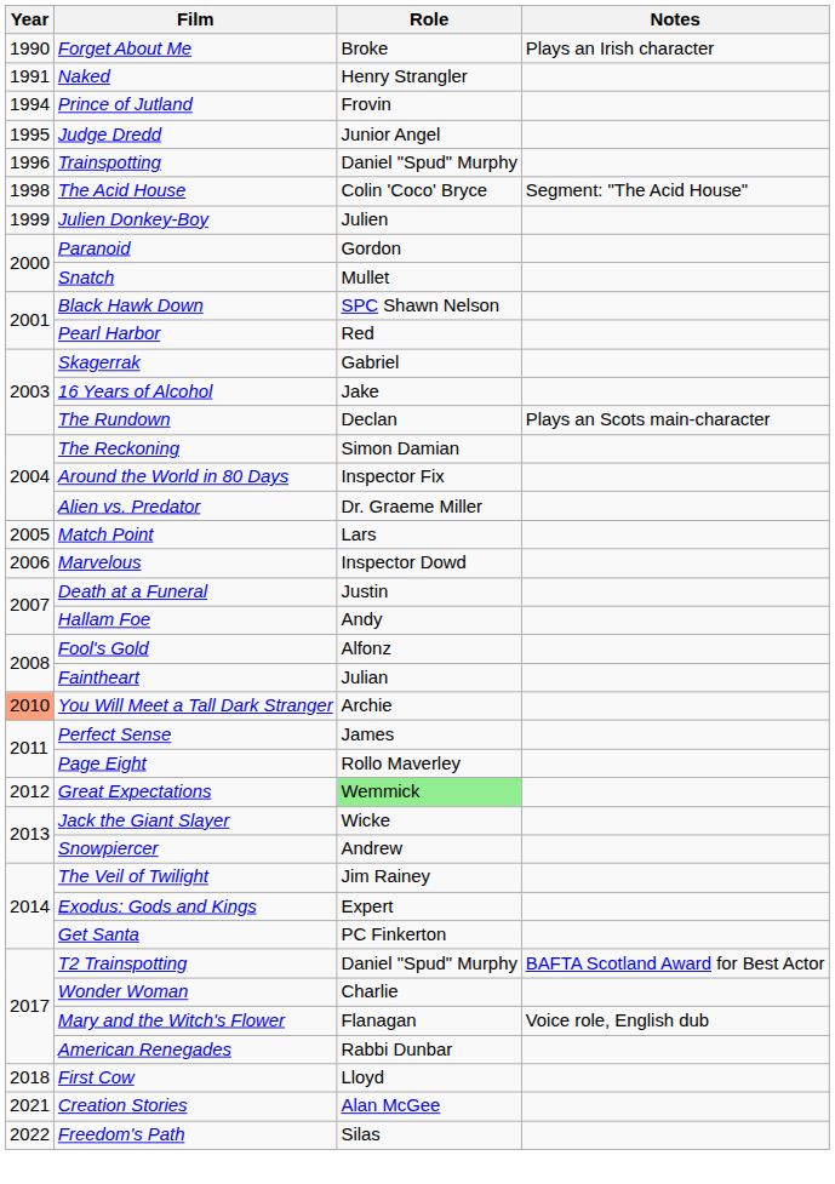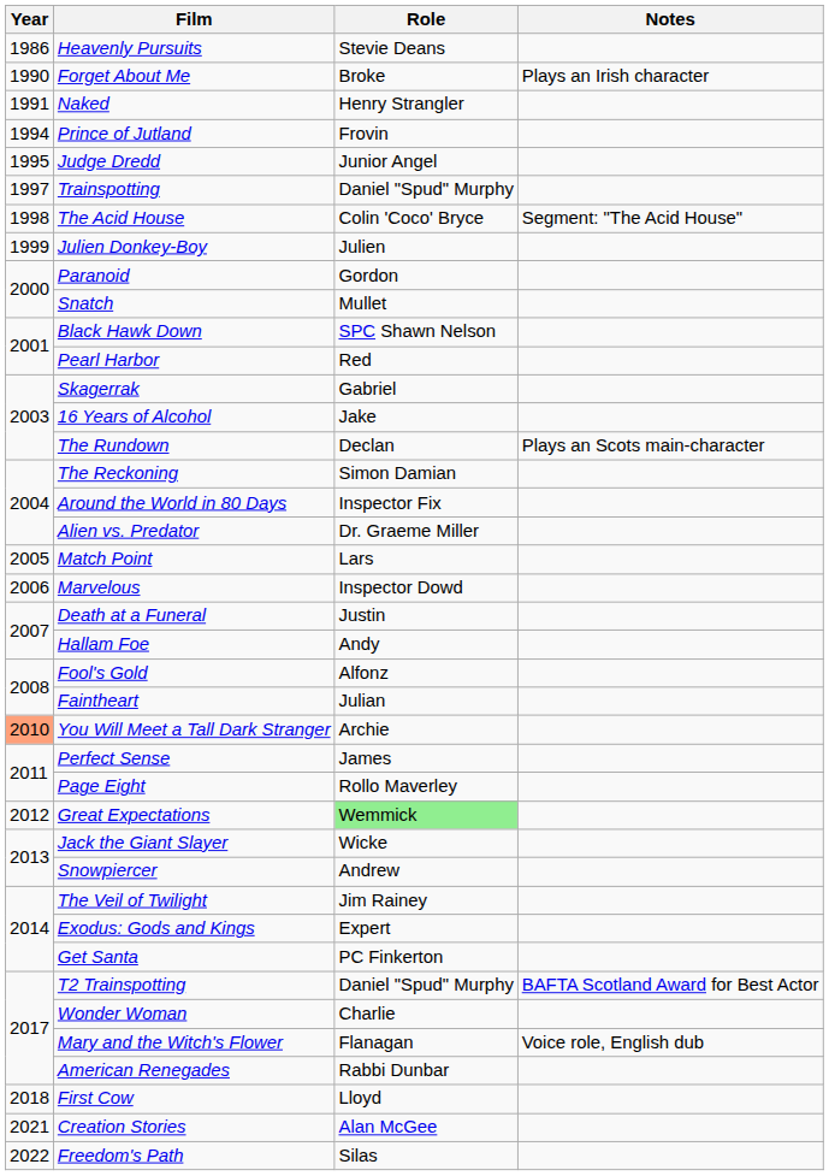+ row: 1986 | Heavenly Pursuits | Stevie Deans
Trainspotting | Year: 1996 -> 1997
